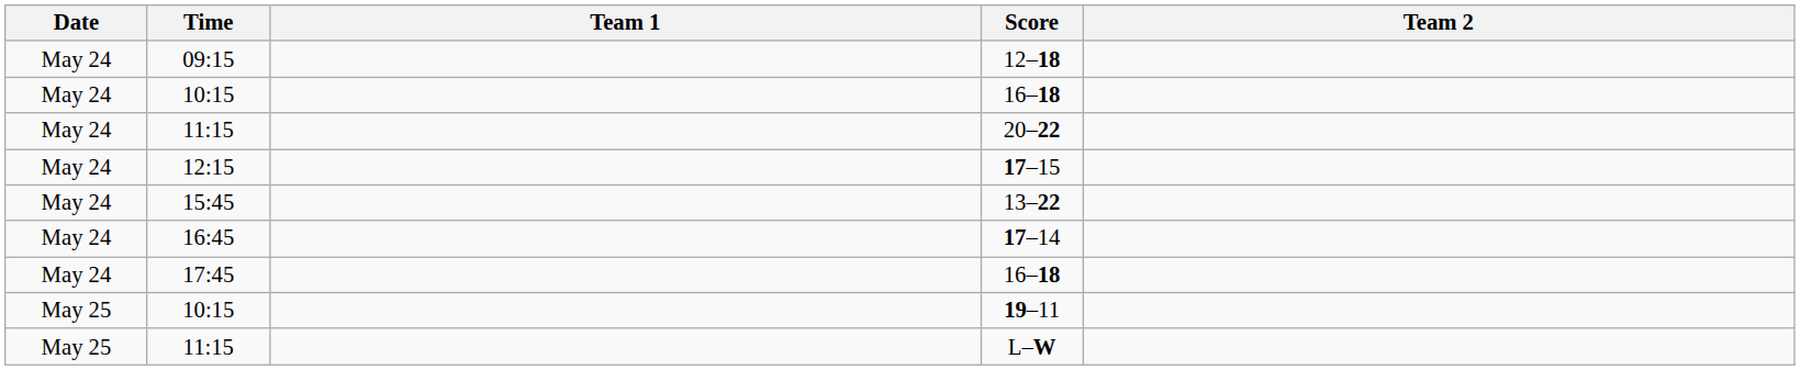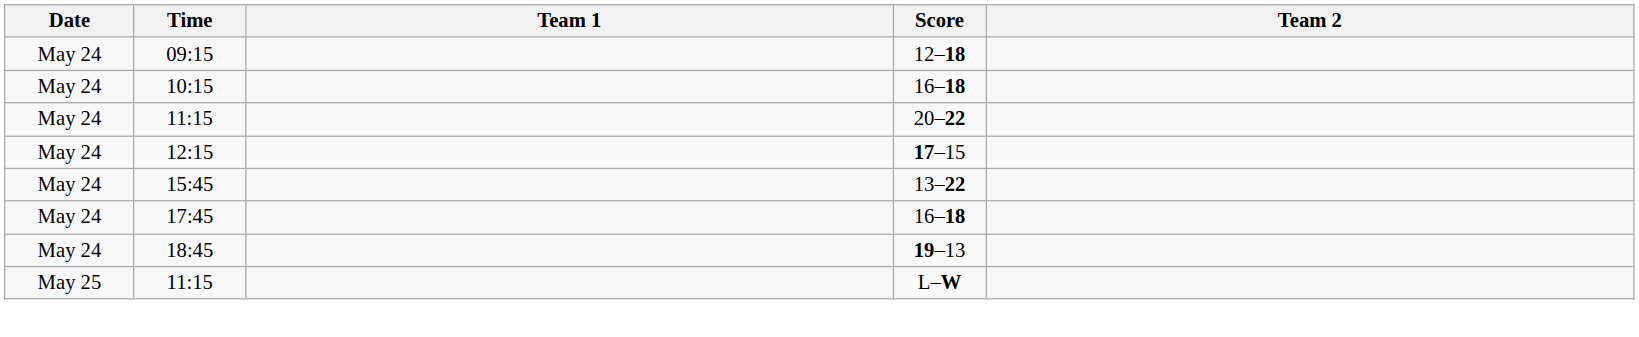- row: May 24 | 16:45 | 17–14
+ row: May 24 | 18:45 | 19–13
- row: May 25 | 10:15 | 19–11
